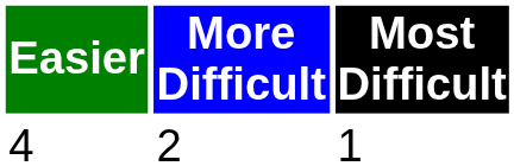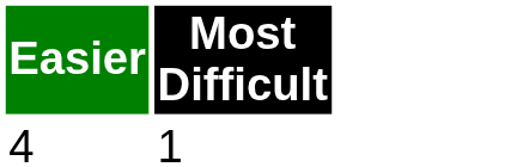- column: More Difficult | 2
